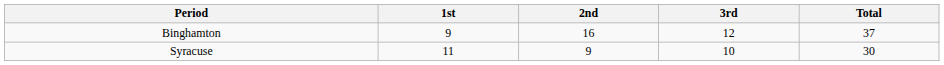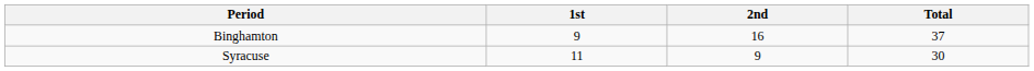- column: 3rd | 12 | 10
